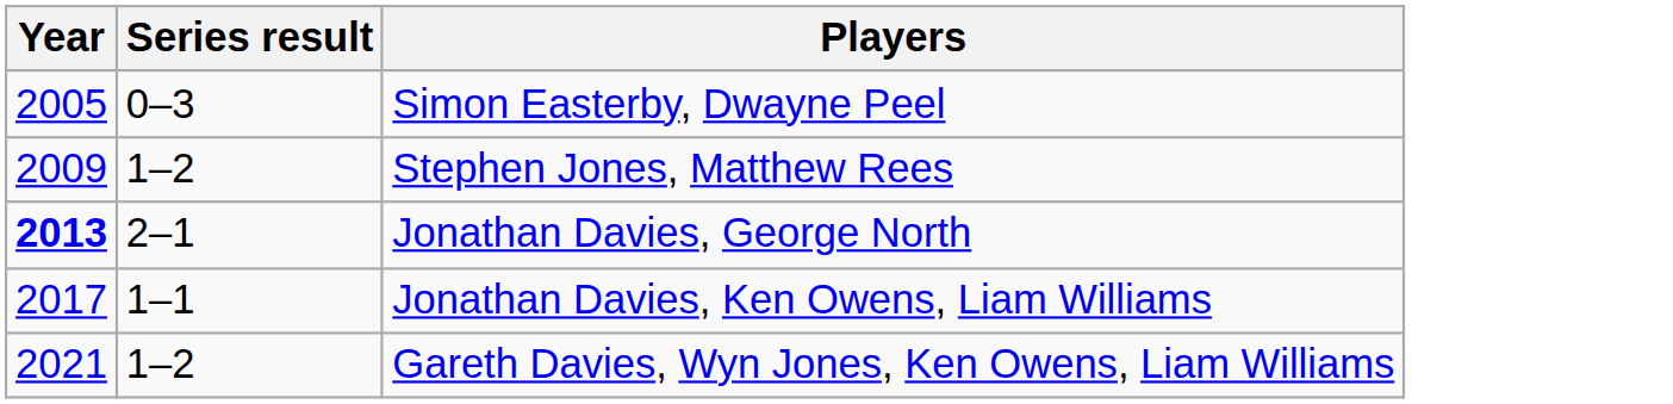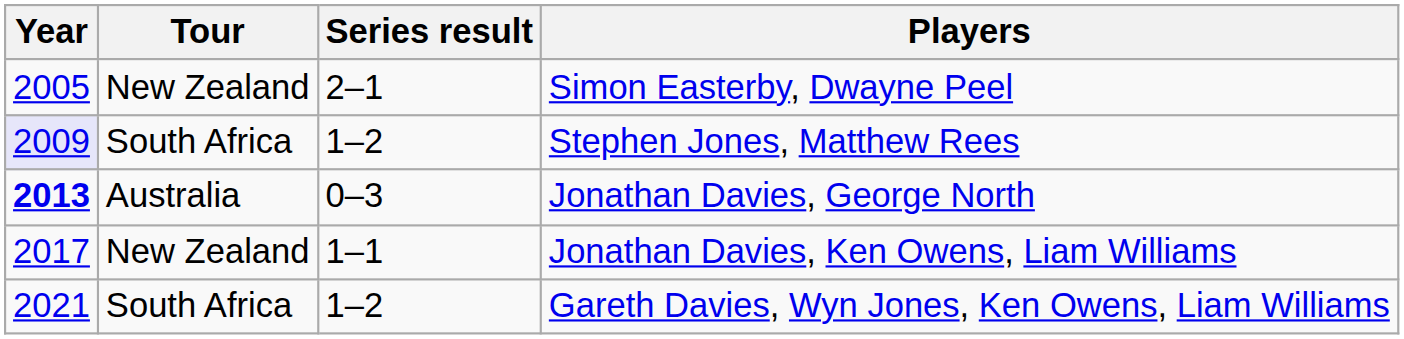+ column: Tour | New Zealand | South Africa | Australia | New Zealand | South Africa
Simon Easterby, Dwayne Peel | Series result: 0–3 -> 2–1
Stephen Jones, Matthew Rees | Year: no background -> lavender background
Jonathan Davies, George North | Series result: 2–1 -> 0–3
